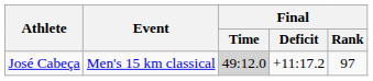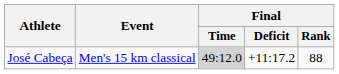José Cabeça | Final / Rank: 97 -> 88
